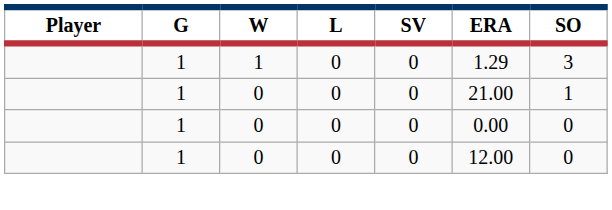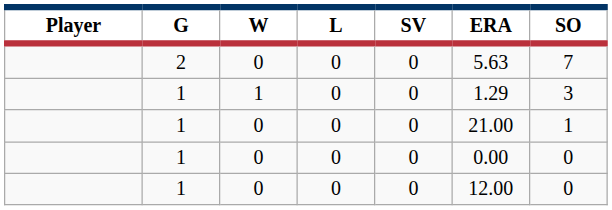+ row: 2 | 0 | 0 | 0 | 5.63 | 7
